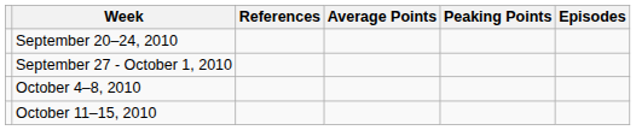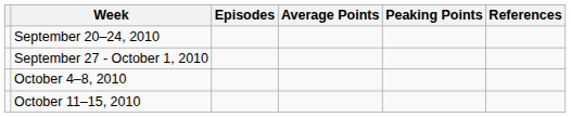columns swapped: Episodes <-> References
